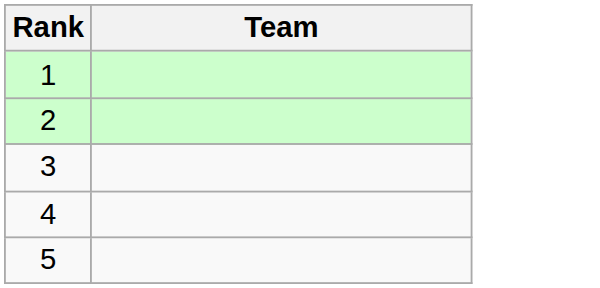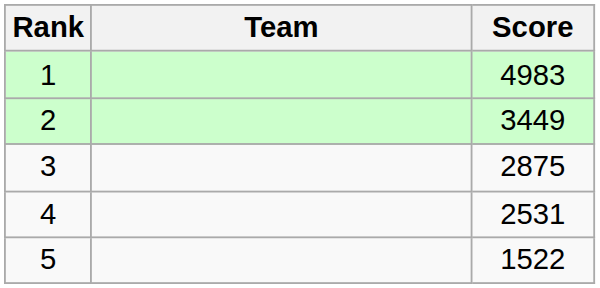+ column: Score | 4983 | 3449 | 2875 | 2531 | 1522
